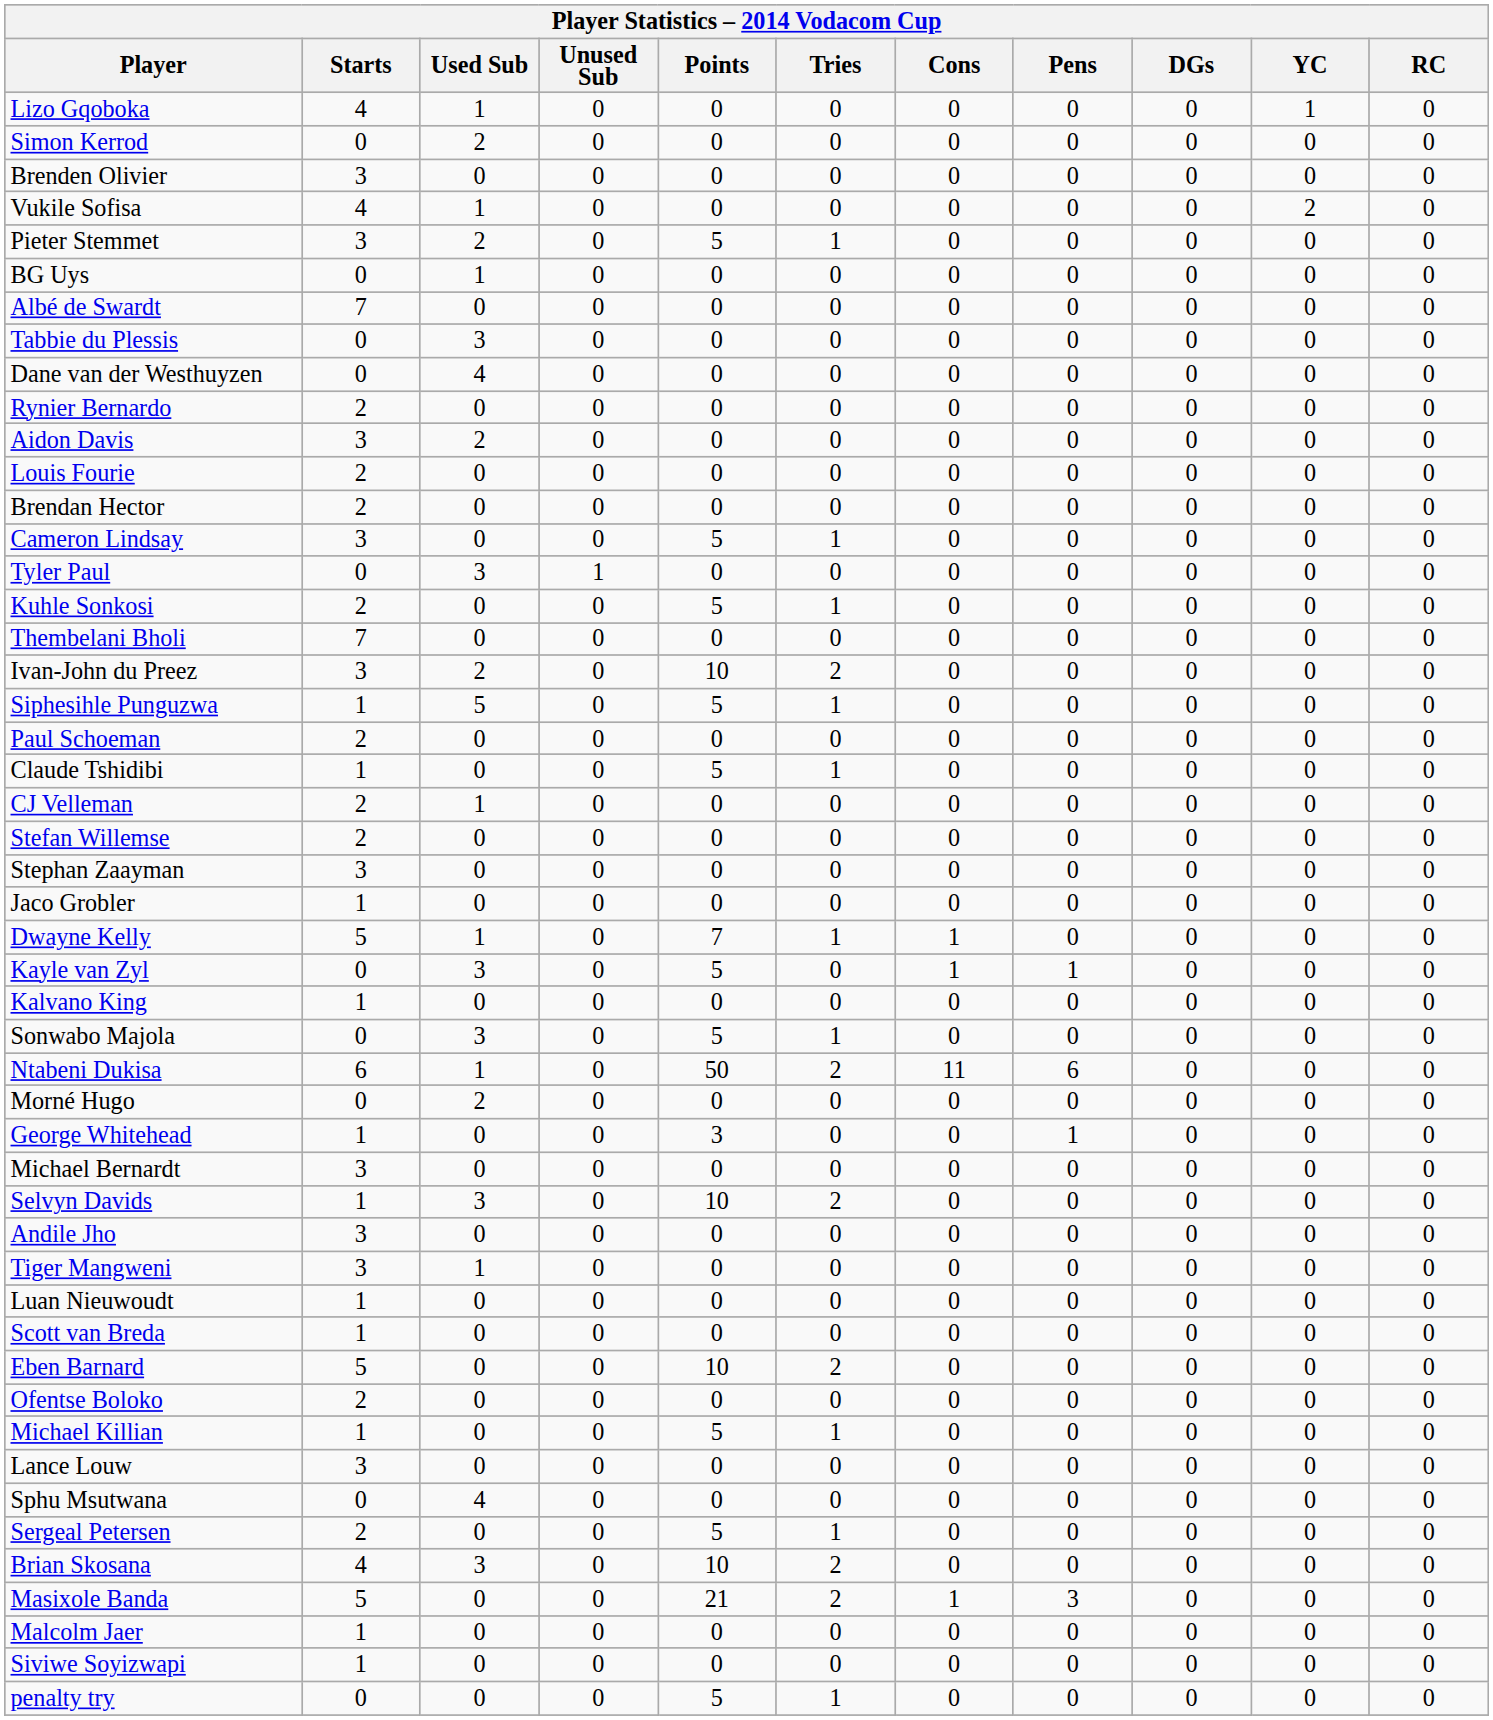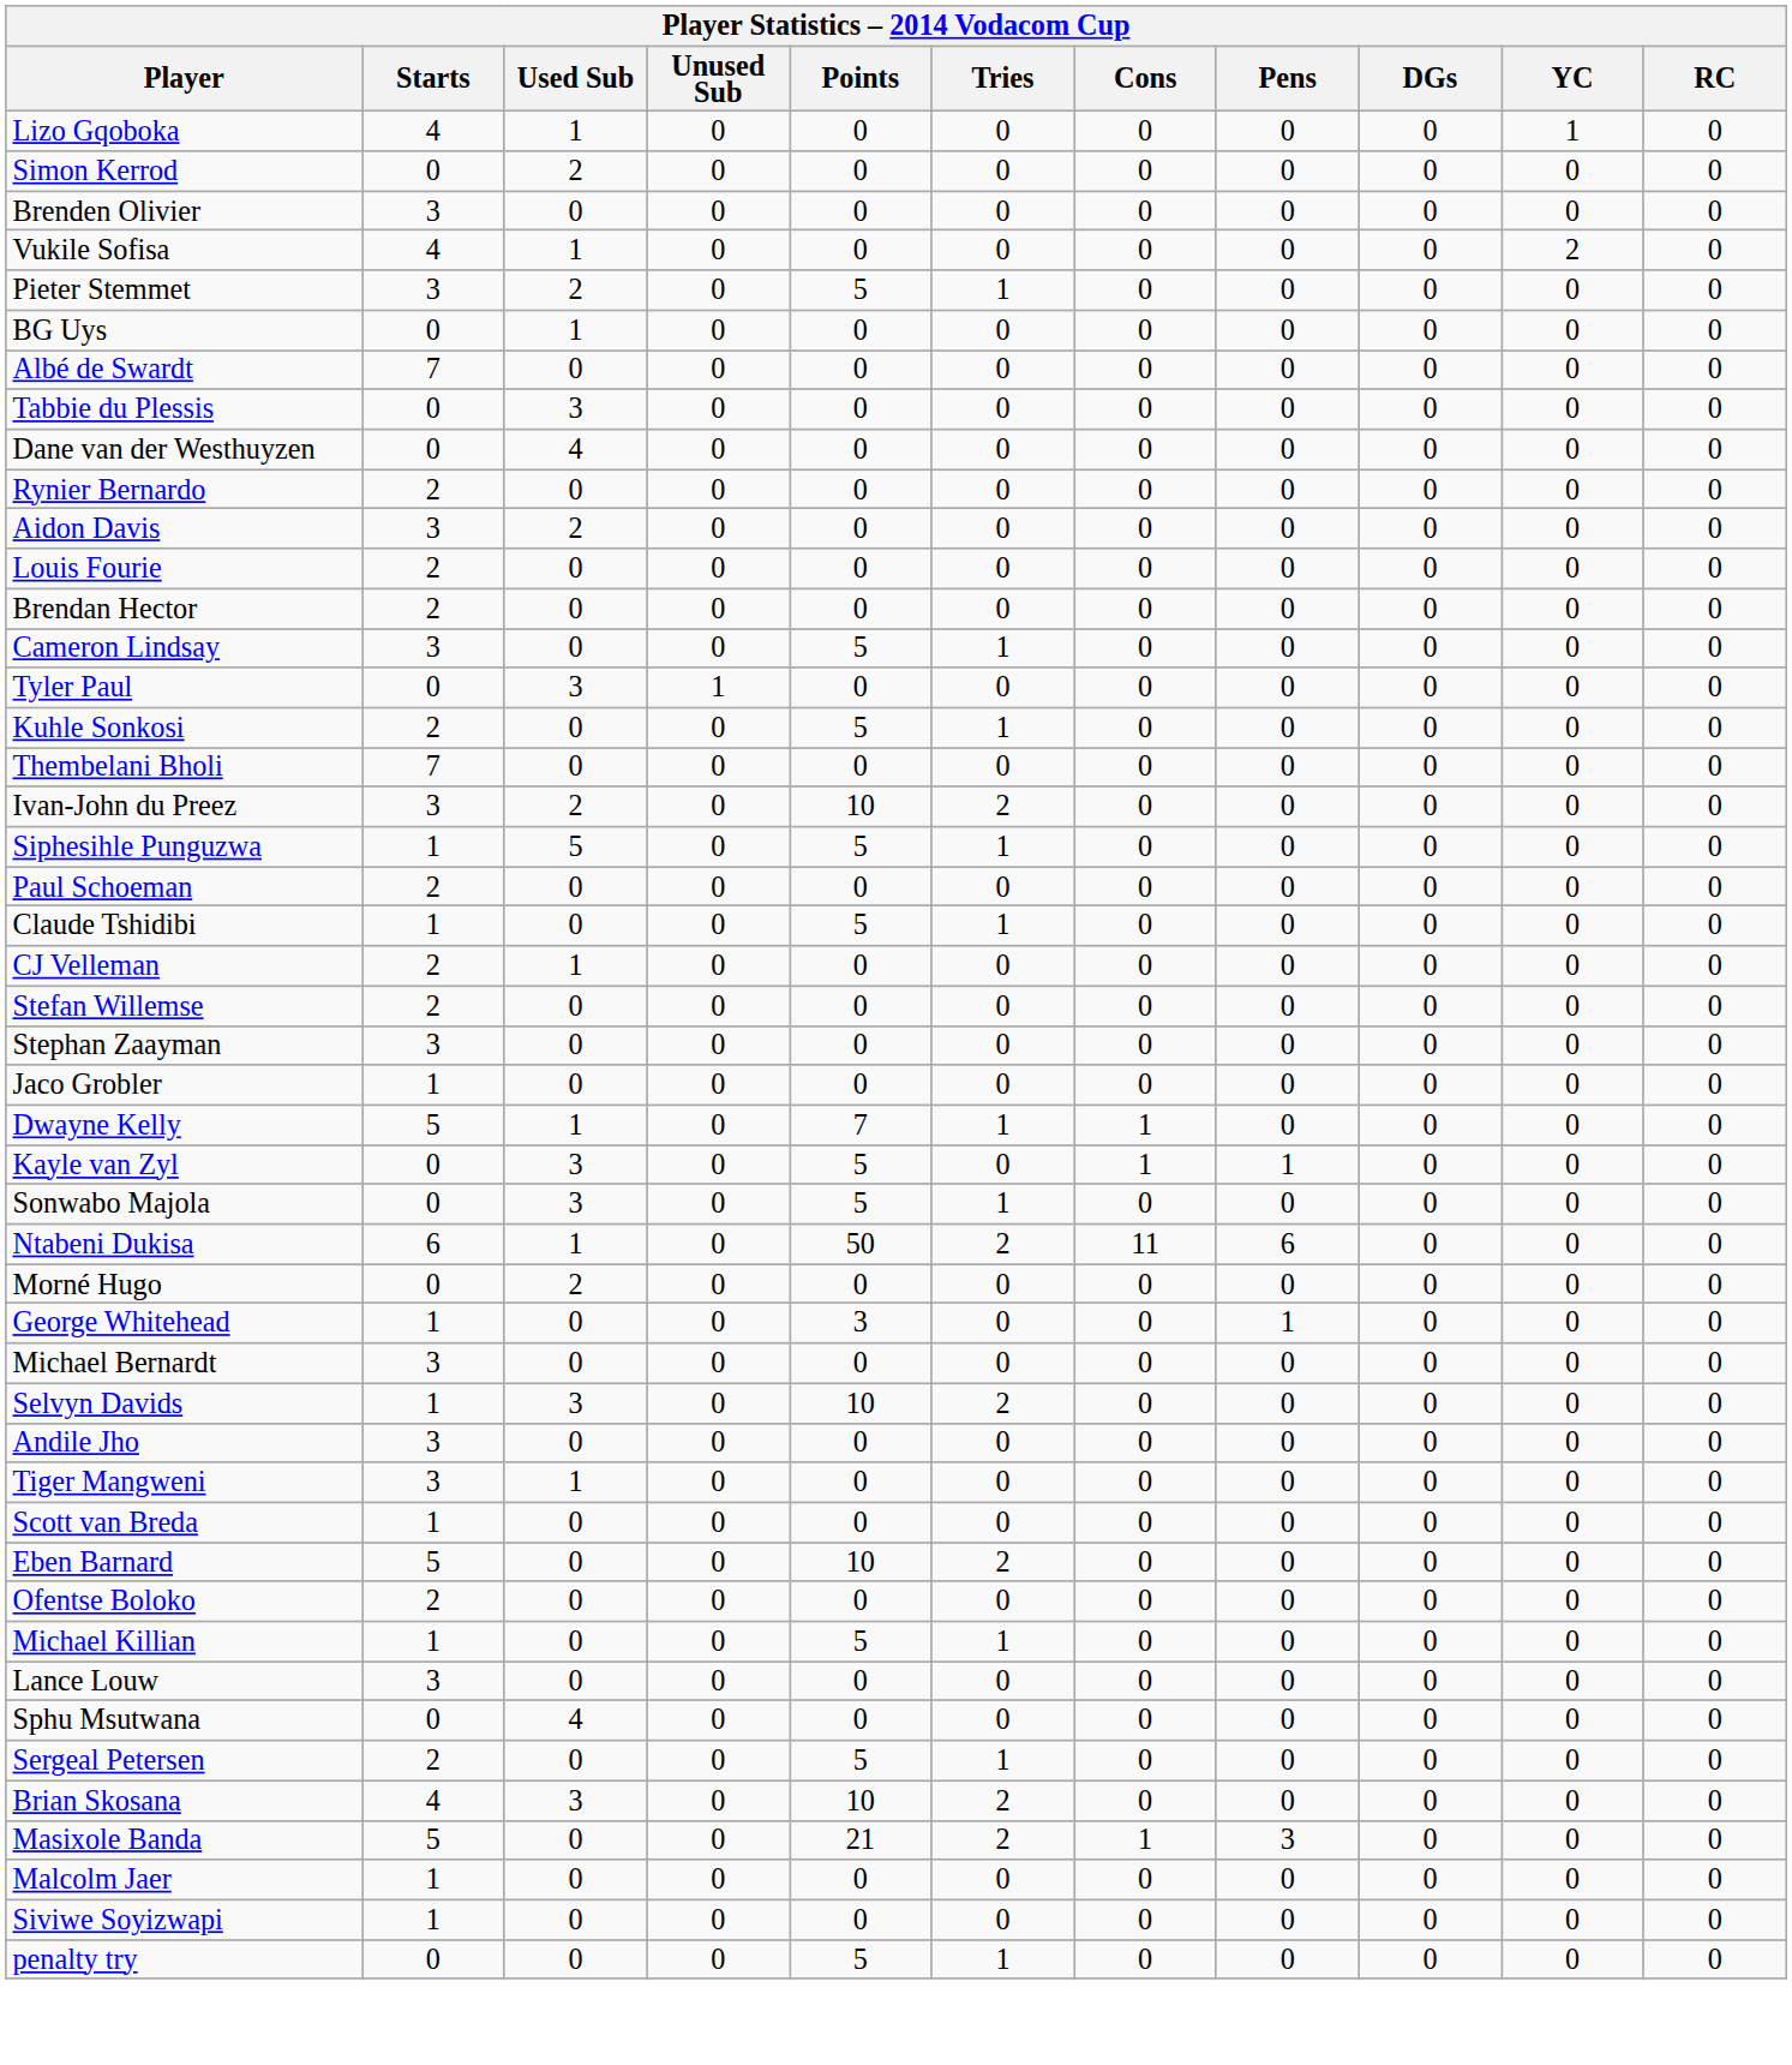- row: Kalvano King | 1 | 0 | 0 | 0 | 0 | 0 | 0 | 0 | 0 | 0
- row: Luan Nieuwoudt | 1 | 0 | 0 | 0 | 0 | 0 | 0 | 0 | 0 | 0
